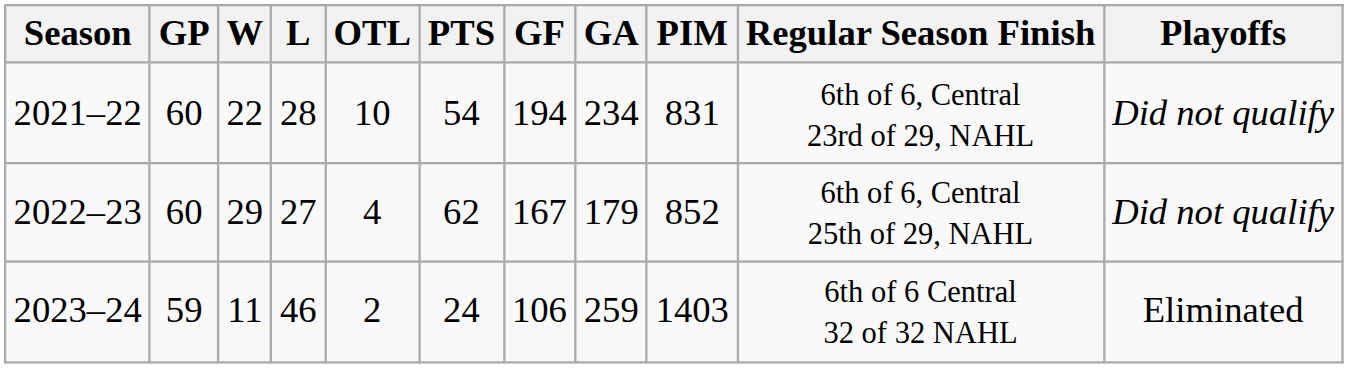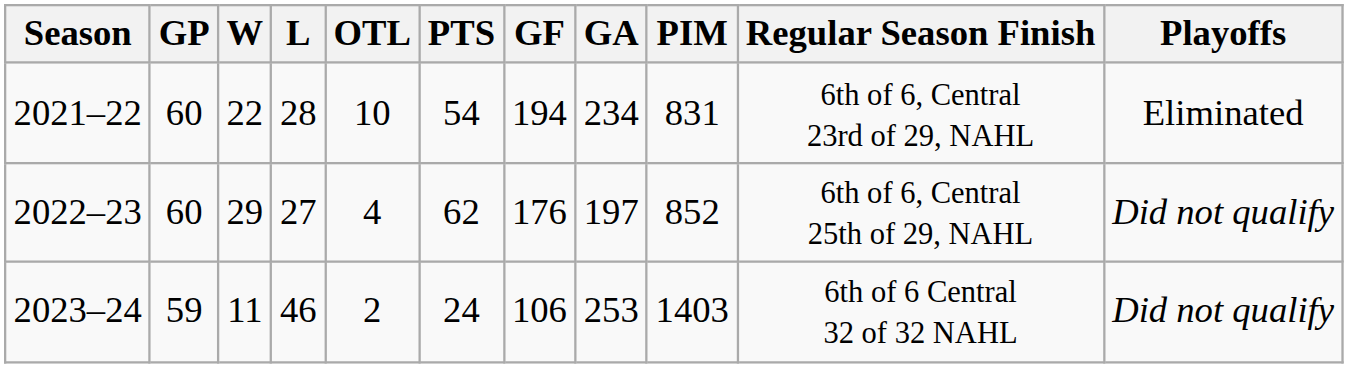2021–22 | Playoffs: Did not qualify -> Eliminated
2022–23 | GF: 167 -> 176
2022–23 | GA: 179 -> 197
2023–24 | GA: 259 -> 253
2023–24 | Playoffs: Eliminated -> Did not qualify
